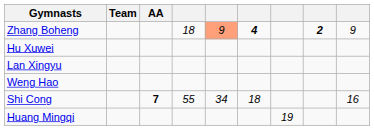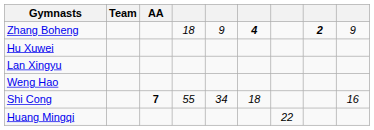Zhang Boheng | column 5: lightsalmon background -> no background
Huang Mingqi | column 7: 19 -> 22
